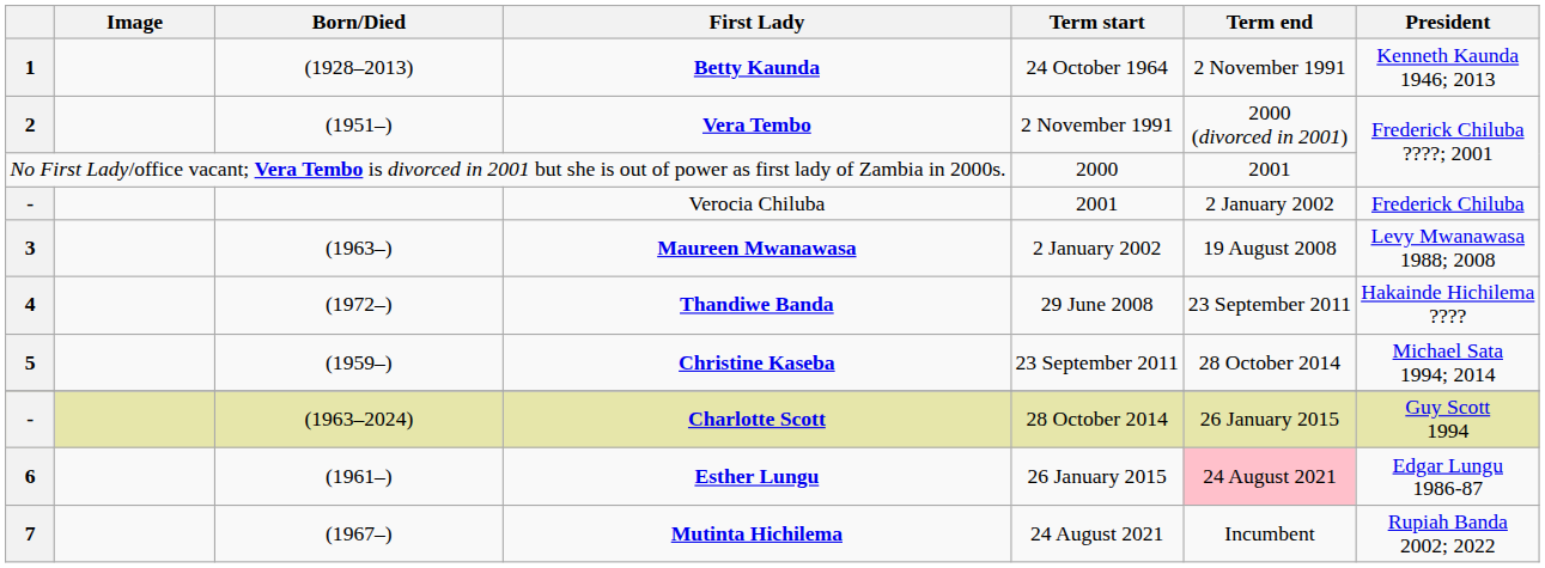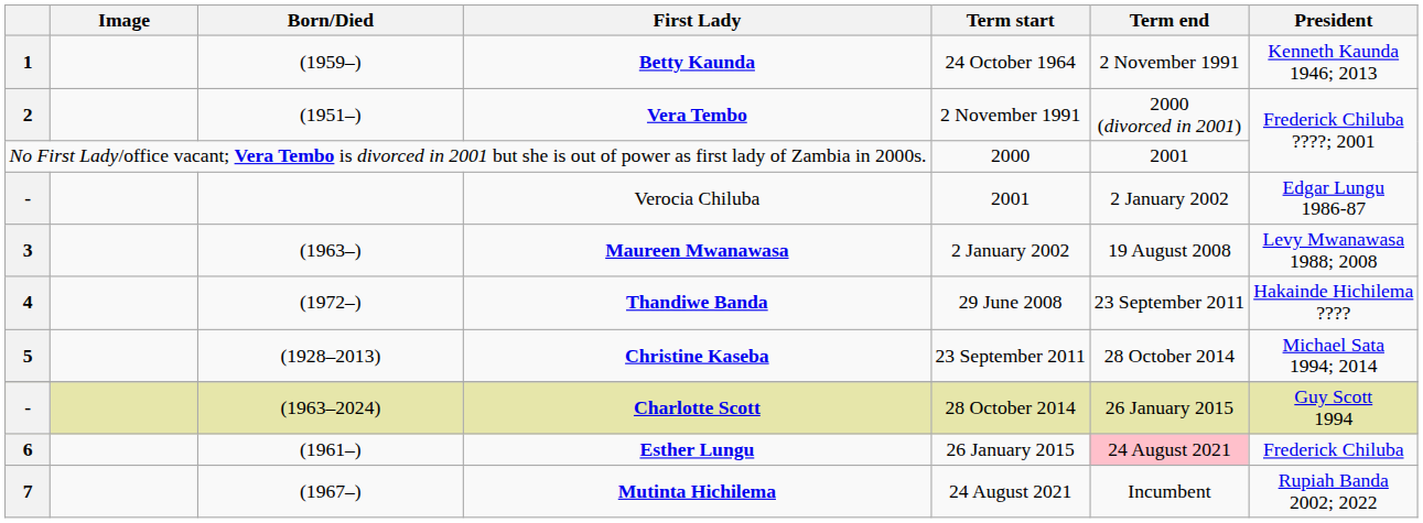1 | Born/Died: (1928–2013) -> (1959–)
- / Verocia Chiluba | President: Frederick Chiluba -> Edgar Lungu 1986-87
5 | Born/Died: (1959–) -> (1928–2013)
6 | President: Edgar Lungu 1986-87 -> Frederick Chiluba
